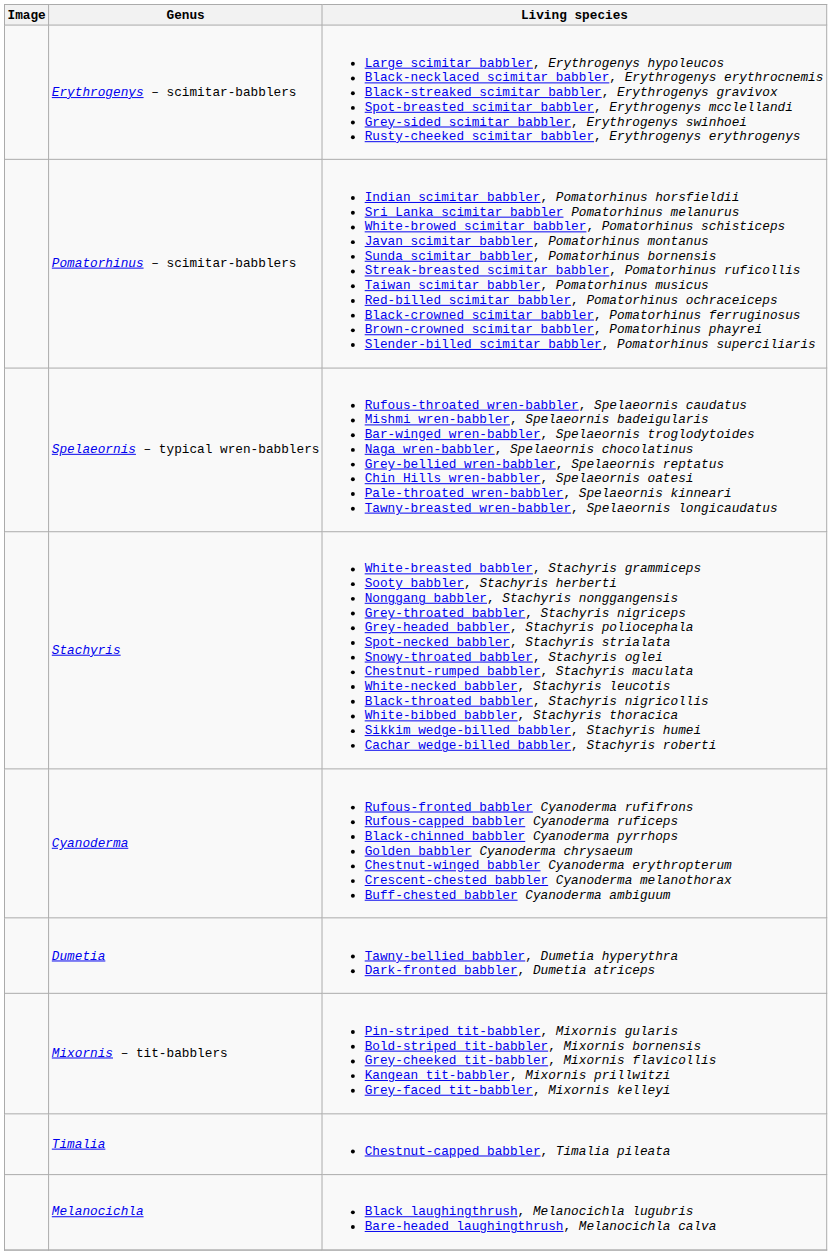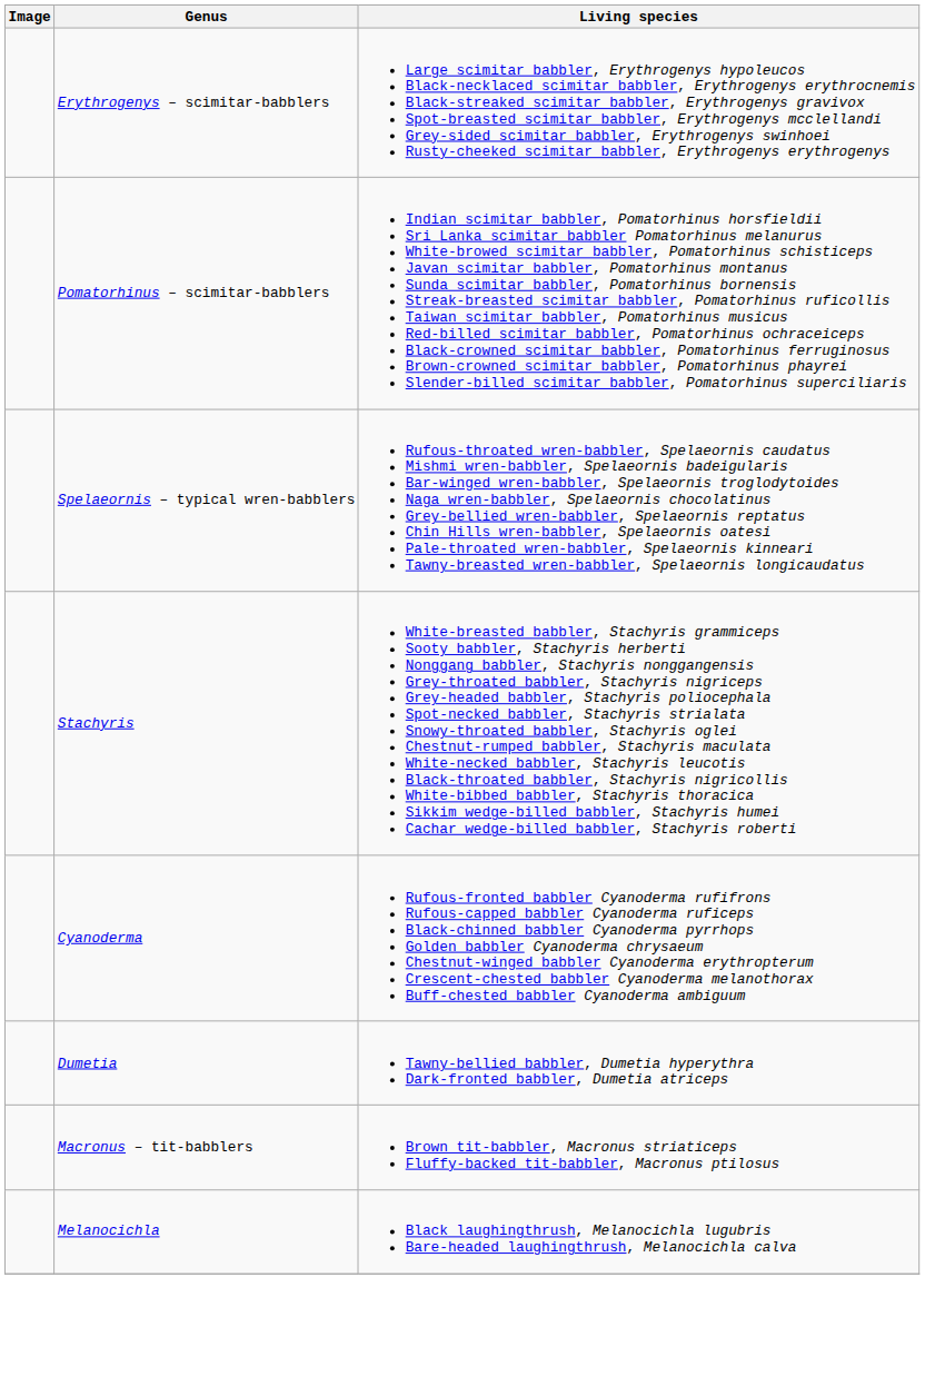- row: Mixornis – tit-babblers | Pin-striped tit-babbler, Mixornis gularis Bold-striped tit-babbler, Mixornis bornensis Grey-cheeked tit-babbler, Mixornis flavicollis Kangean tit-babbler, Mixornis prillwitzi Grey-faced tit-babbler, Mixornis kelleyi
+ row: Macronus – tit-babblers | Brown tit-babbler, Macronus striaticeps Fluffy-backed tit-babbler, Macronus ptilosus
- row: Timalia | Chestnut-capped babbler, Timalia pileata
